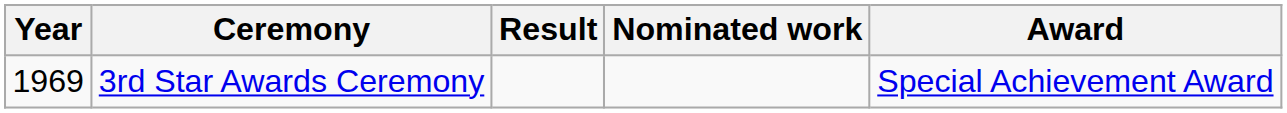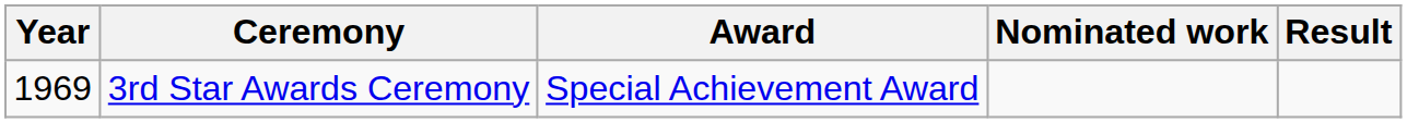columns swapped: Award <-> Result
